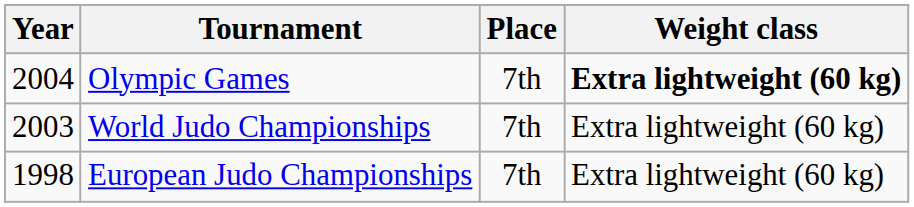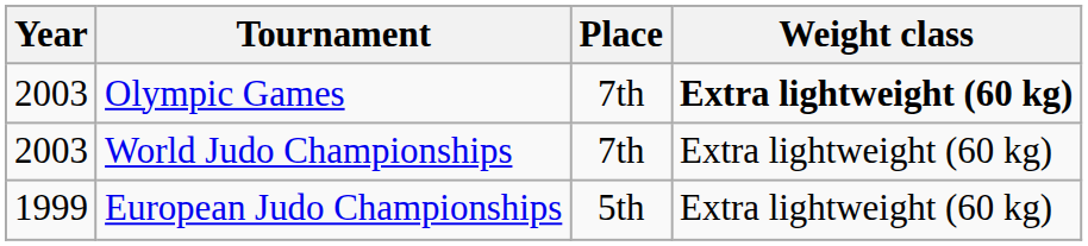Olympic Games | Year: 2004 -> 2003
European Judo Championships | Year: 1998 -> 1999
European Judo Championships | Place: 7th -> 5th
